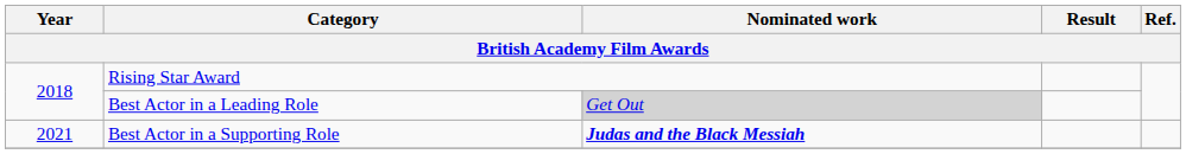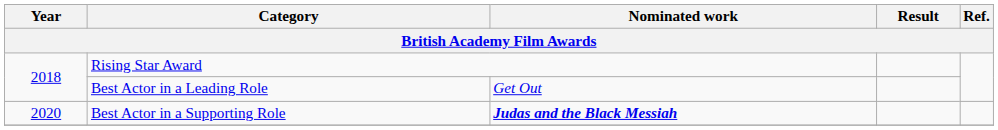Best Actor in a Leading Role | Nominated work: lightgrey background -> no background
Best Actor in a Supporting Role | Year: 2021 -> 2020
